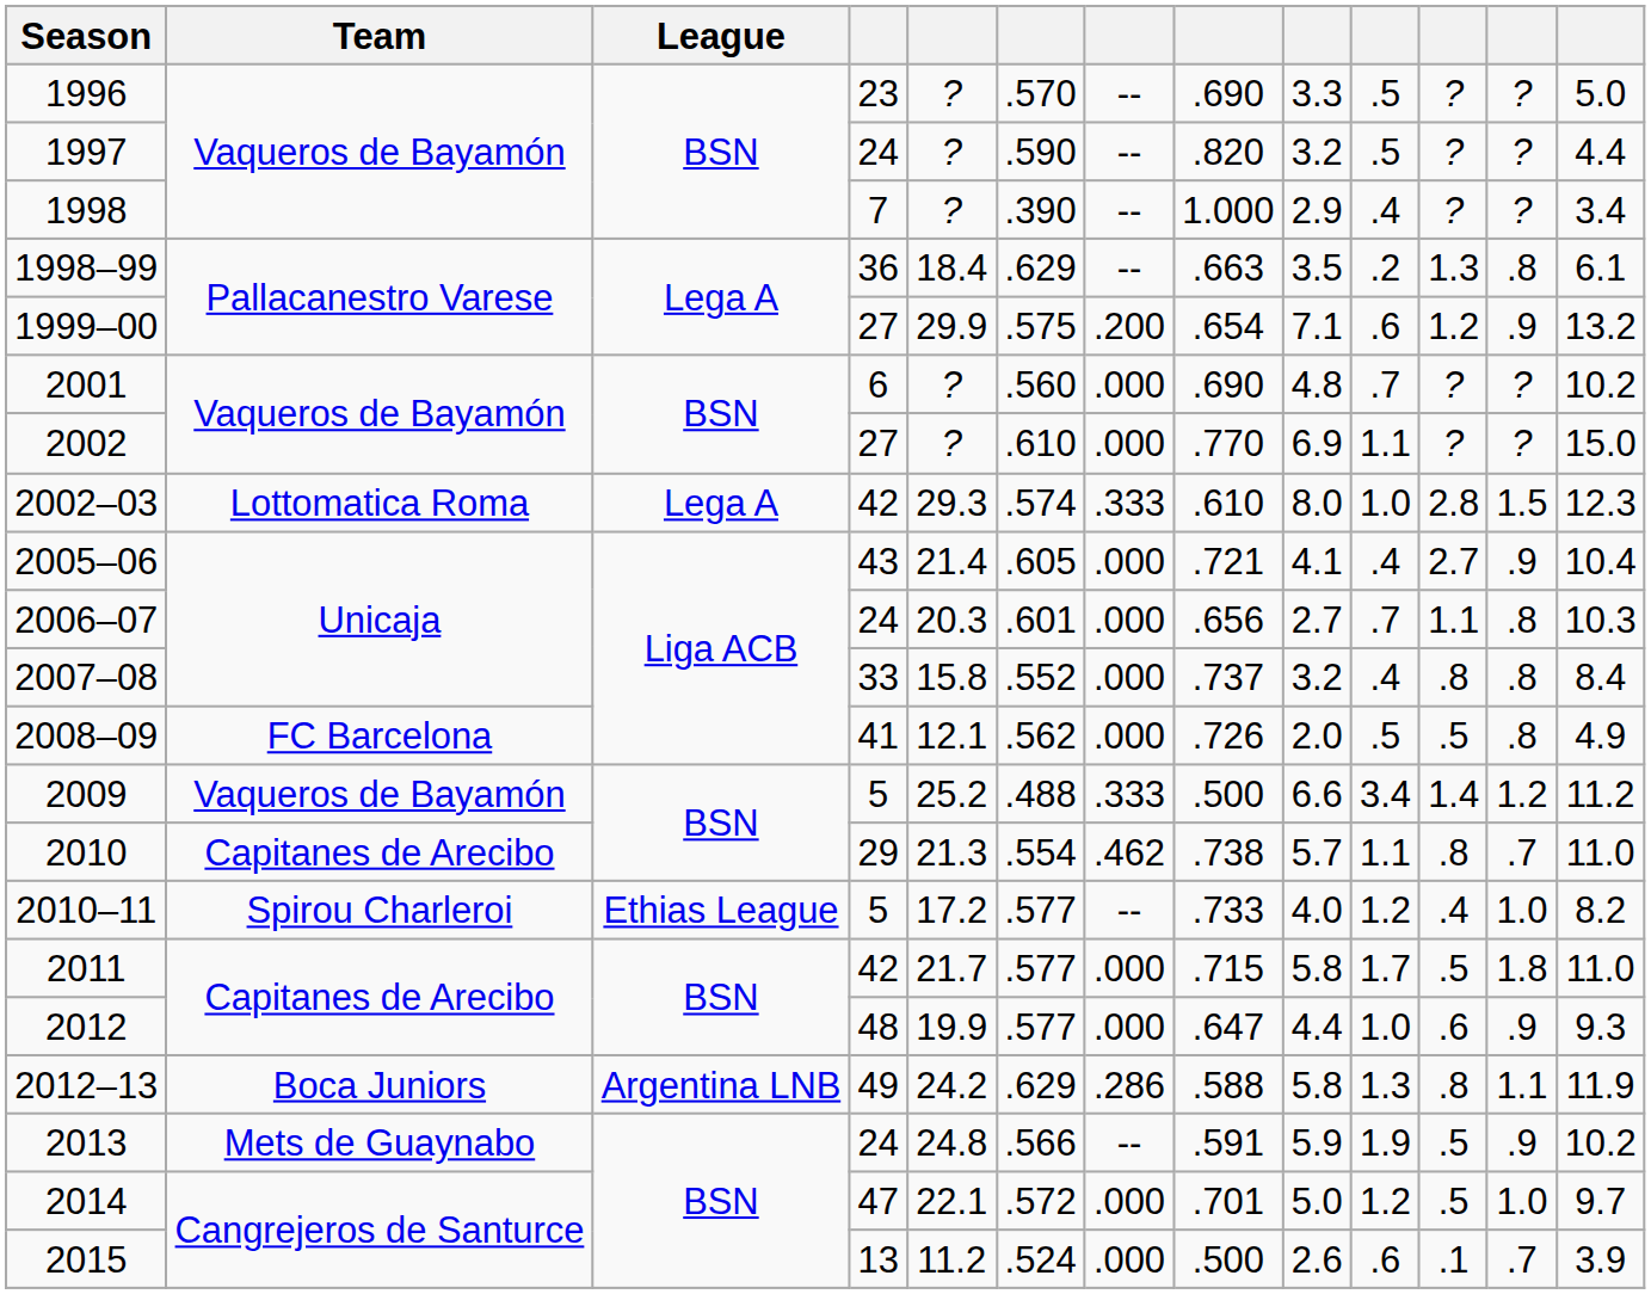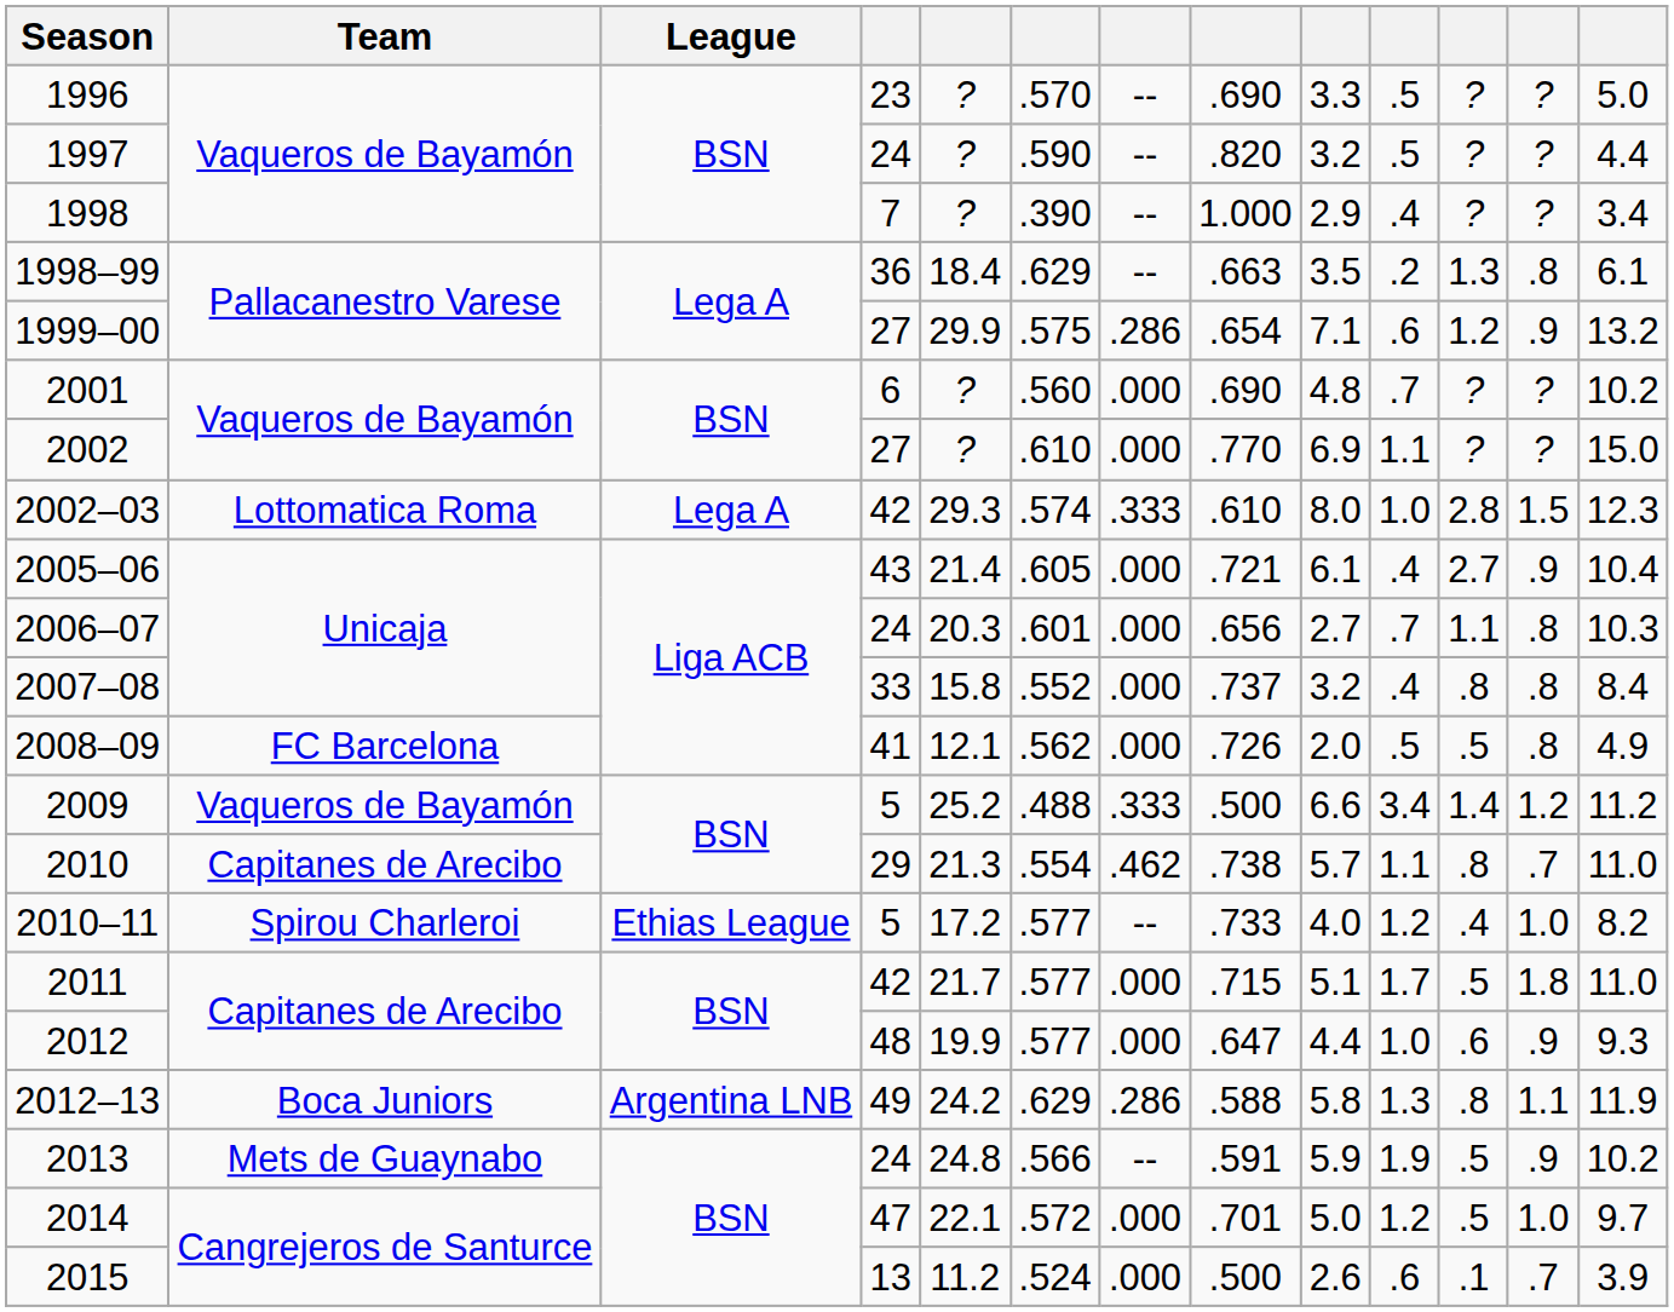1999–00 | column 7: .200 -> .286
2005–06 | column 9: 4.1 -> 6.1
2011 | column 9: 5.8 -> 5.1
